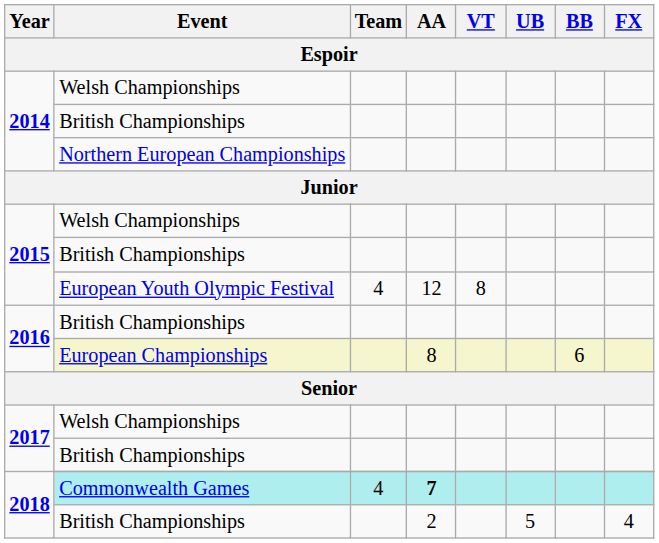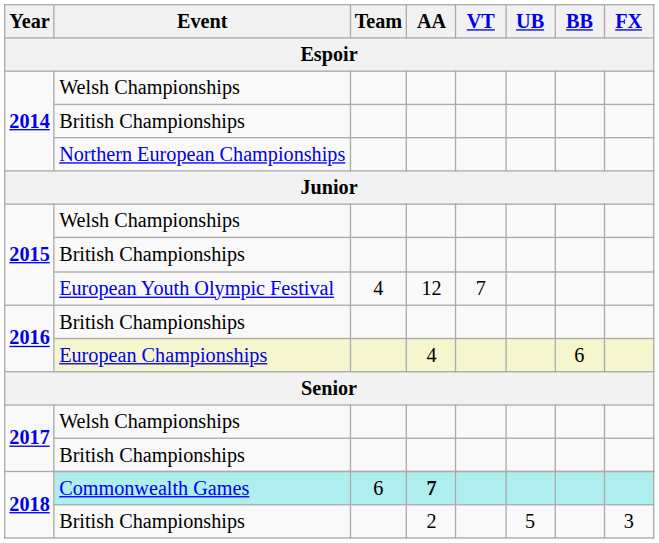European Youth Olympic Festival | VT: 8 -> 7
European Championships | AA: 8 -> 4
Commonwealth Games | Team: 4 -> 6
2018 / British Championships | FX: 4 -> 3
